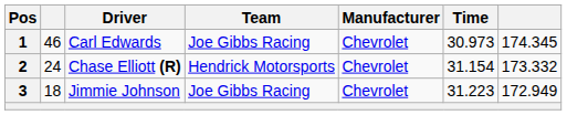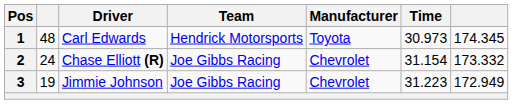1 | column 2: 46 -> 48
1 | Team: Joe Gibbs Racing -> Hendrick Motorsports
1 | Manufacturer: Chevrolet -> Toyota
2 | Team: Hendrick Motorsports -> Joe Gibbs Racing
3 | column 2: 18 -> 19
